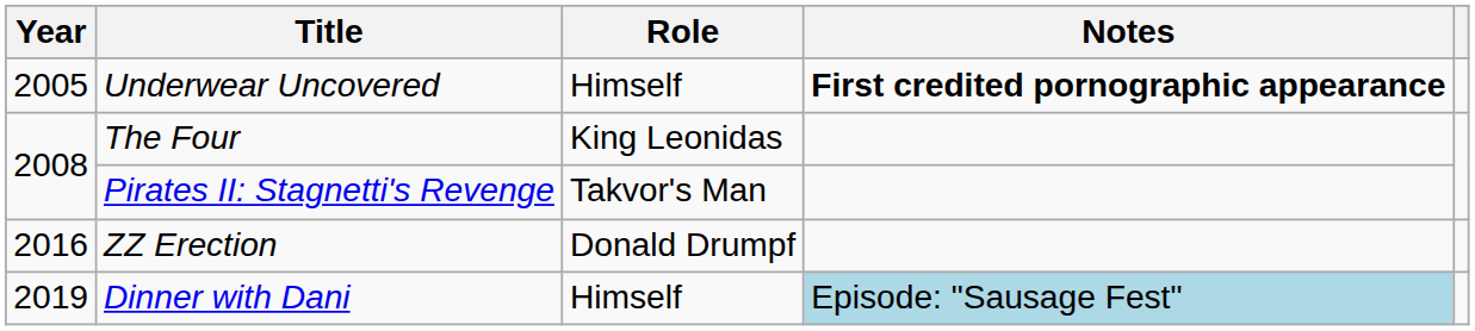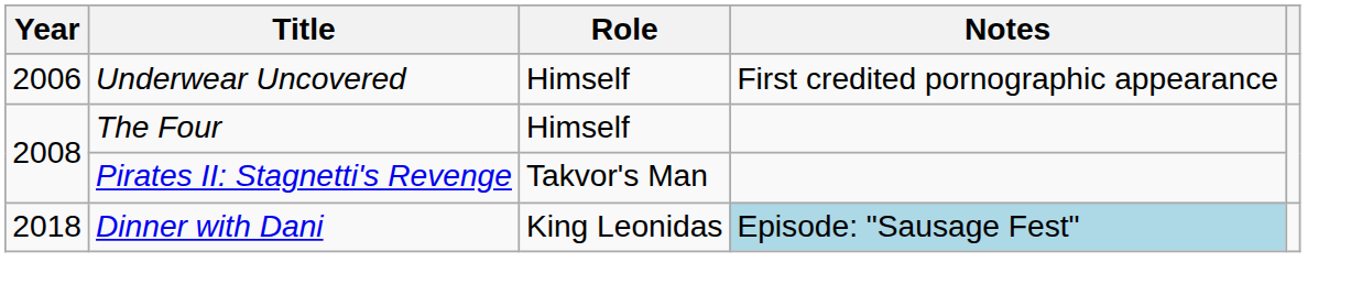Underwear Uncovered | Year: 2005 -> 2006
Underwear Uncovered | Notes: bold -> normal
The Four | Role: King Leonidas -> Himself
- row: 2016 | ZZ Erection | Donald Drumpf
Dinner with Dani | Year: 2019 -> 2018
Dinner with Dani | Role: Himself -> King Leonidas
